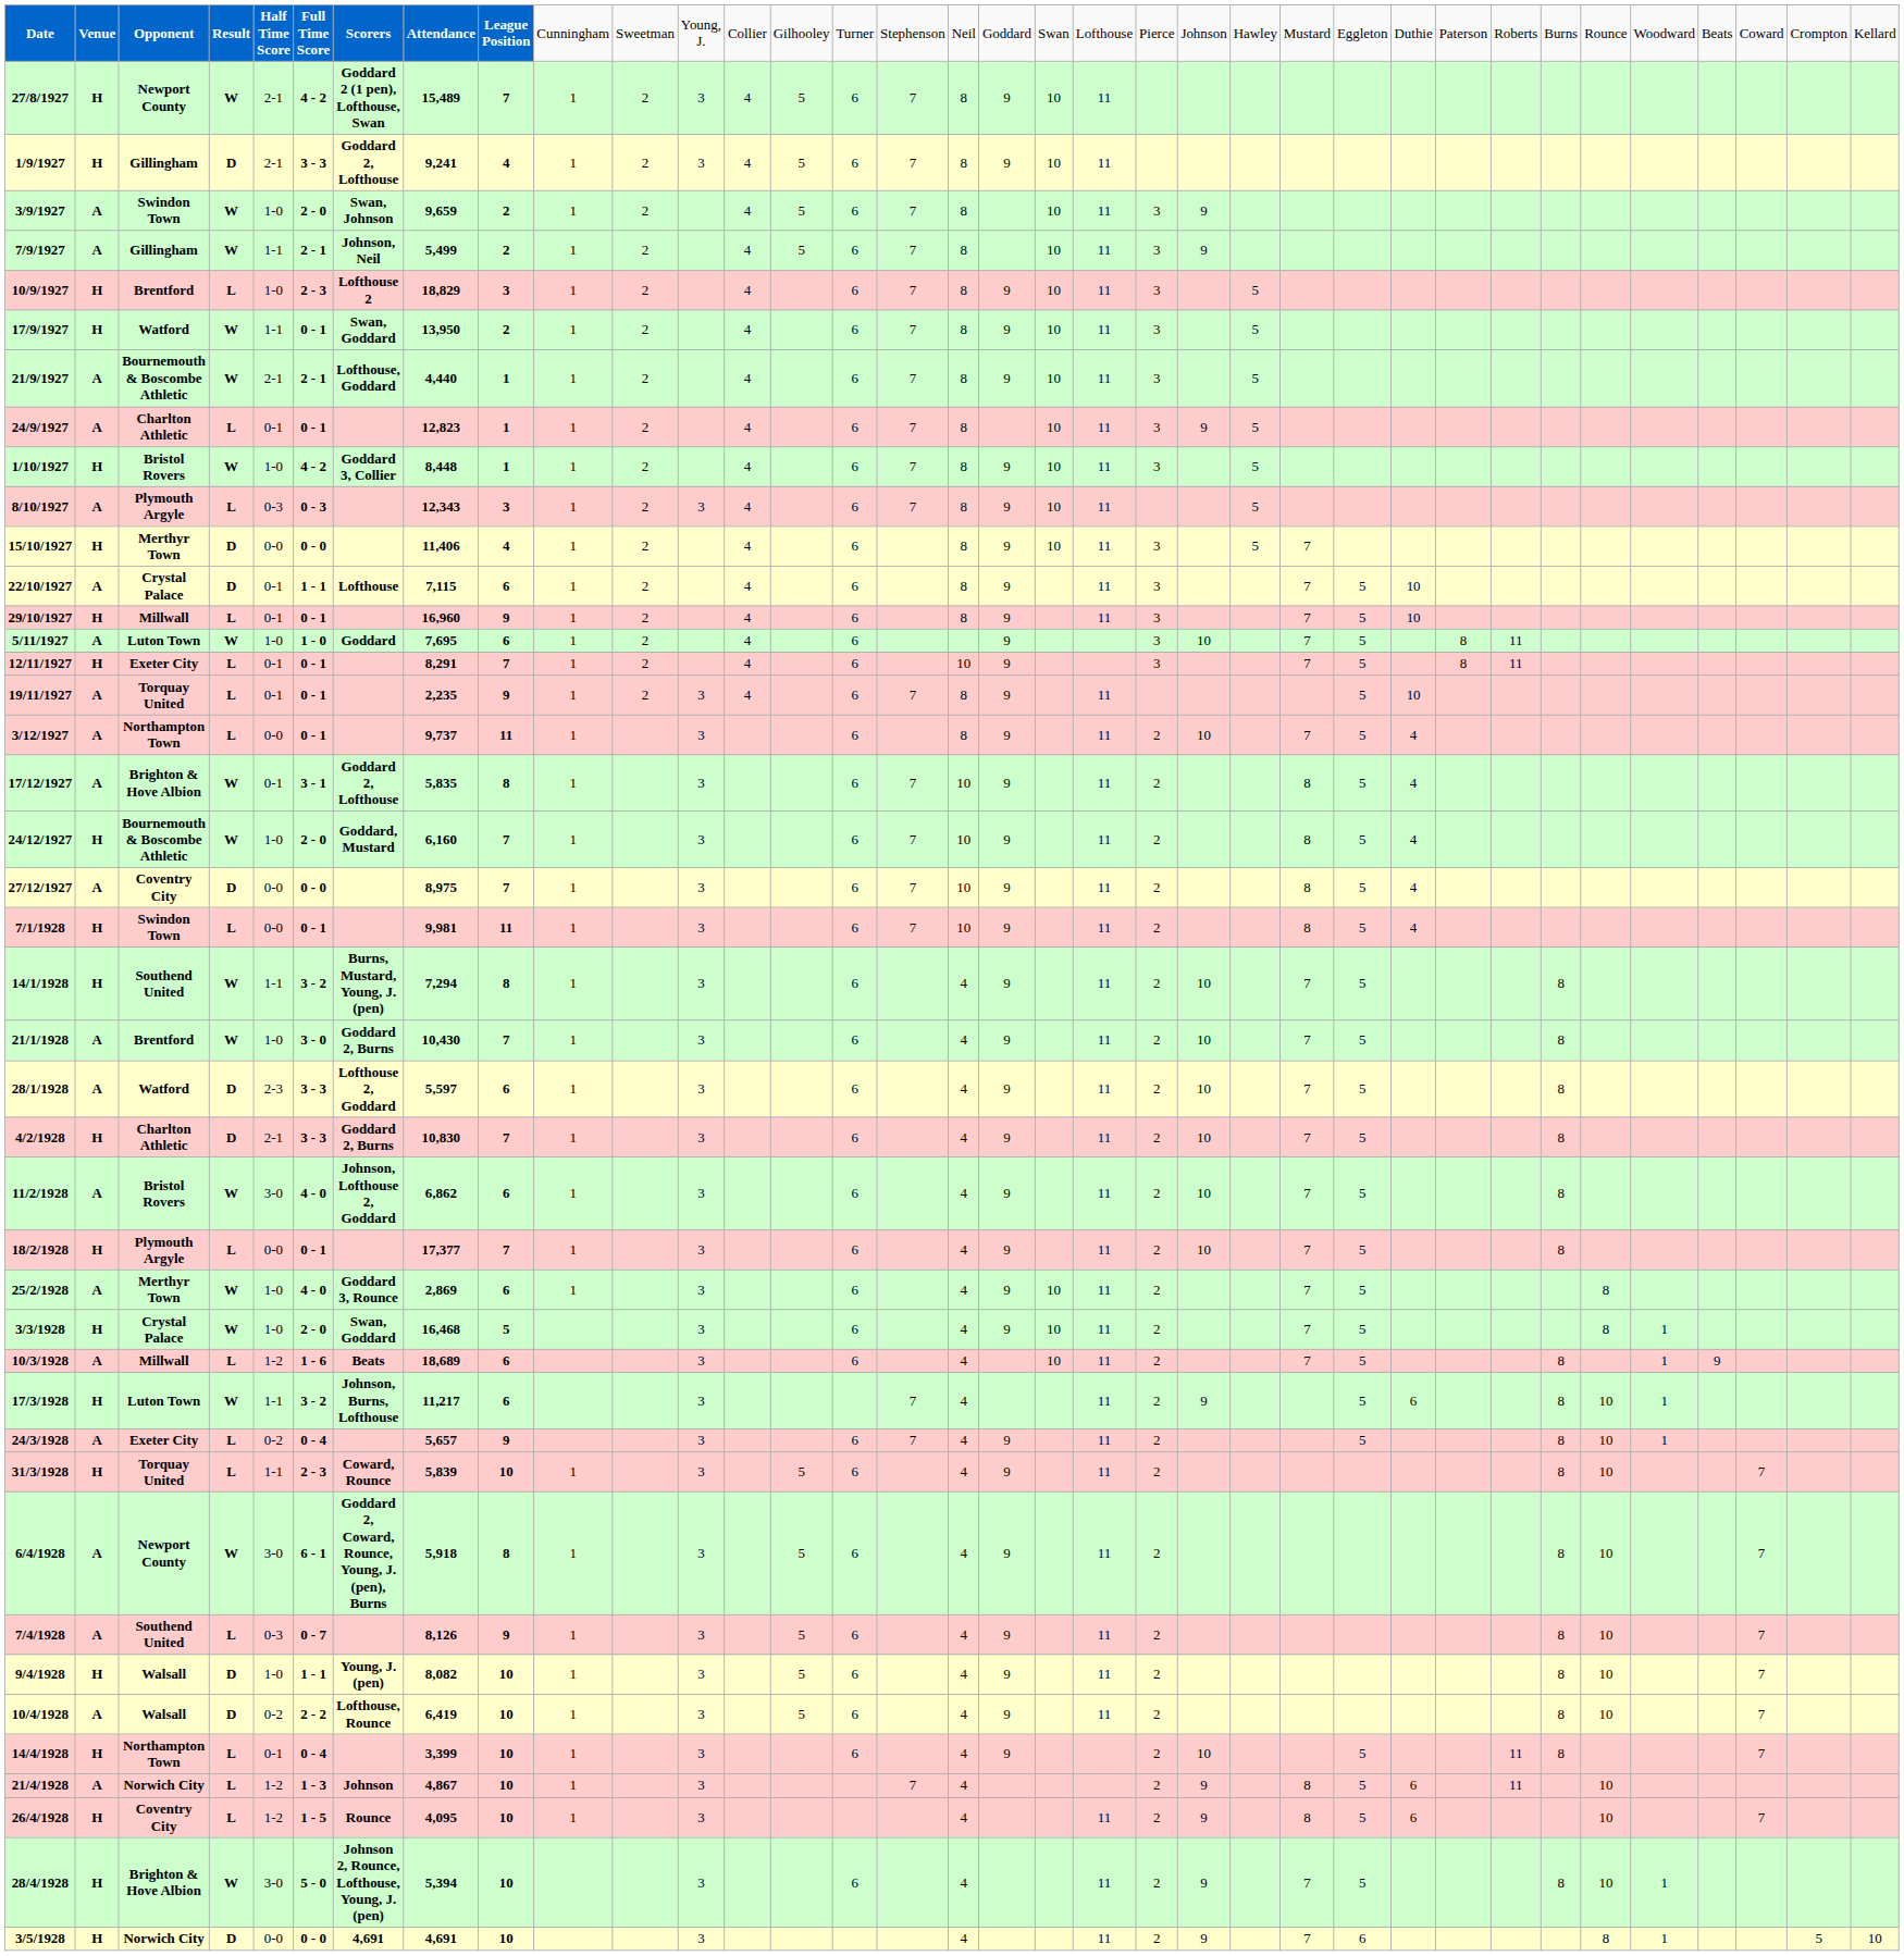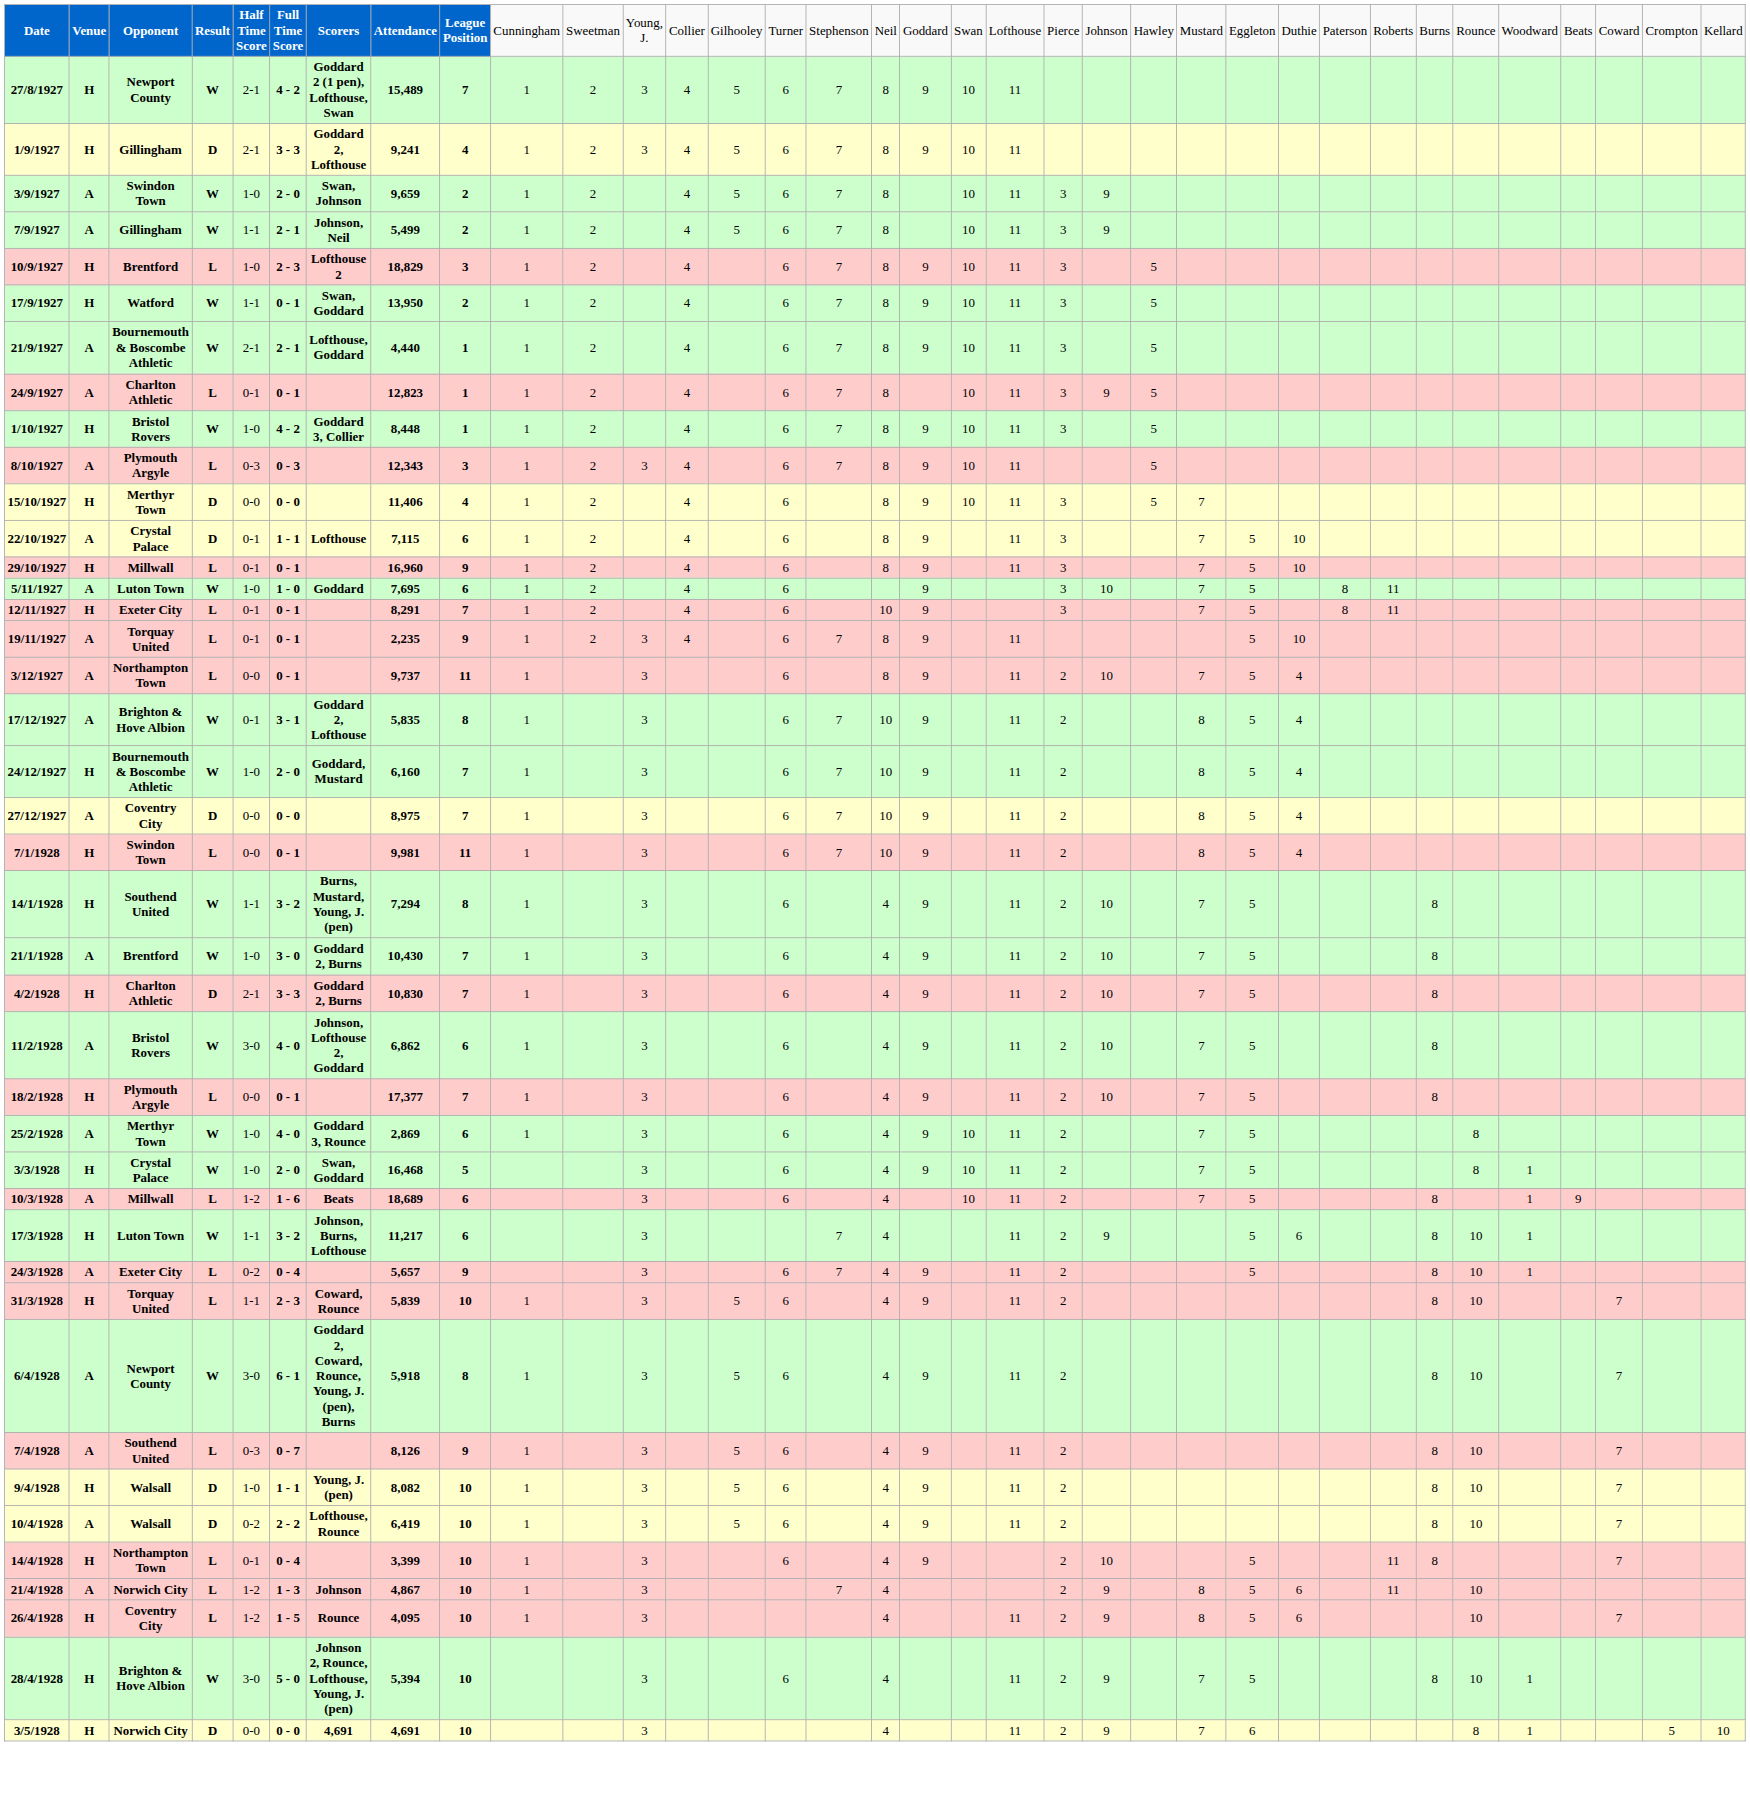- row: 28/1/1928 | A | Watford | D | 2-3 | 3 - 3 | Lofthouse 2, Goddard | 5,597 | 6 | 1 | 3 | 6 | 4 | 9 | 11 | 2 | 10 | 7 | 5 | 8
